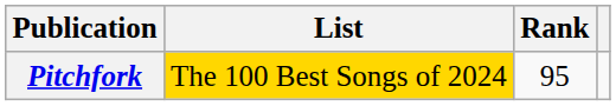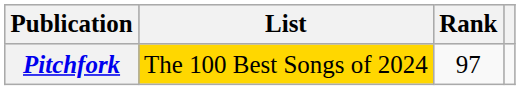Pitchfork | Rank: 95 -> 97
